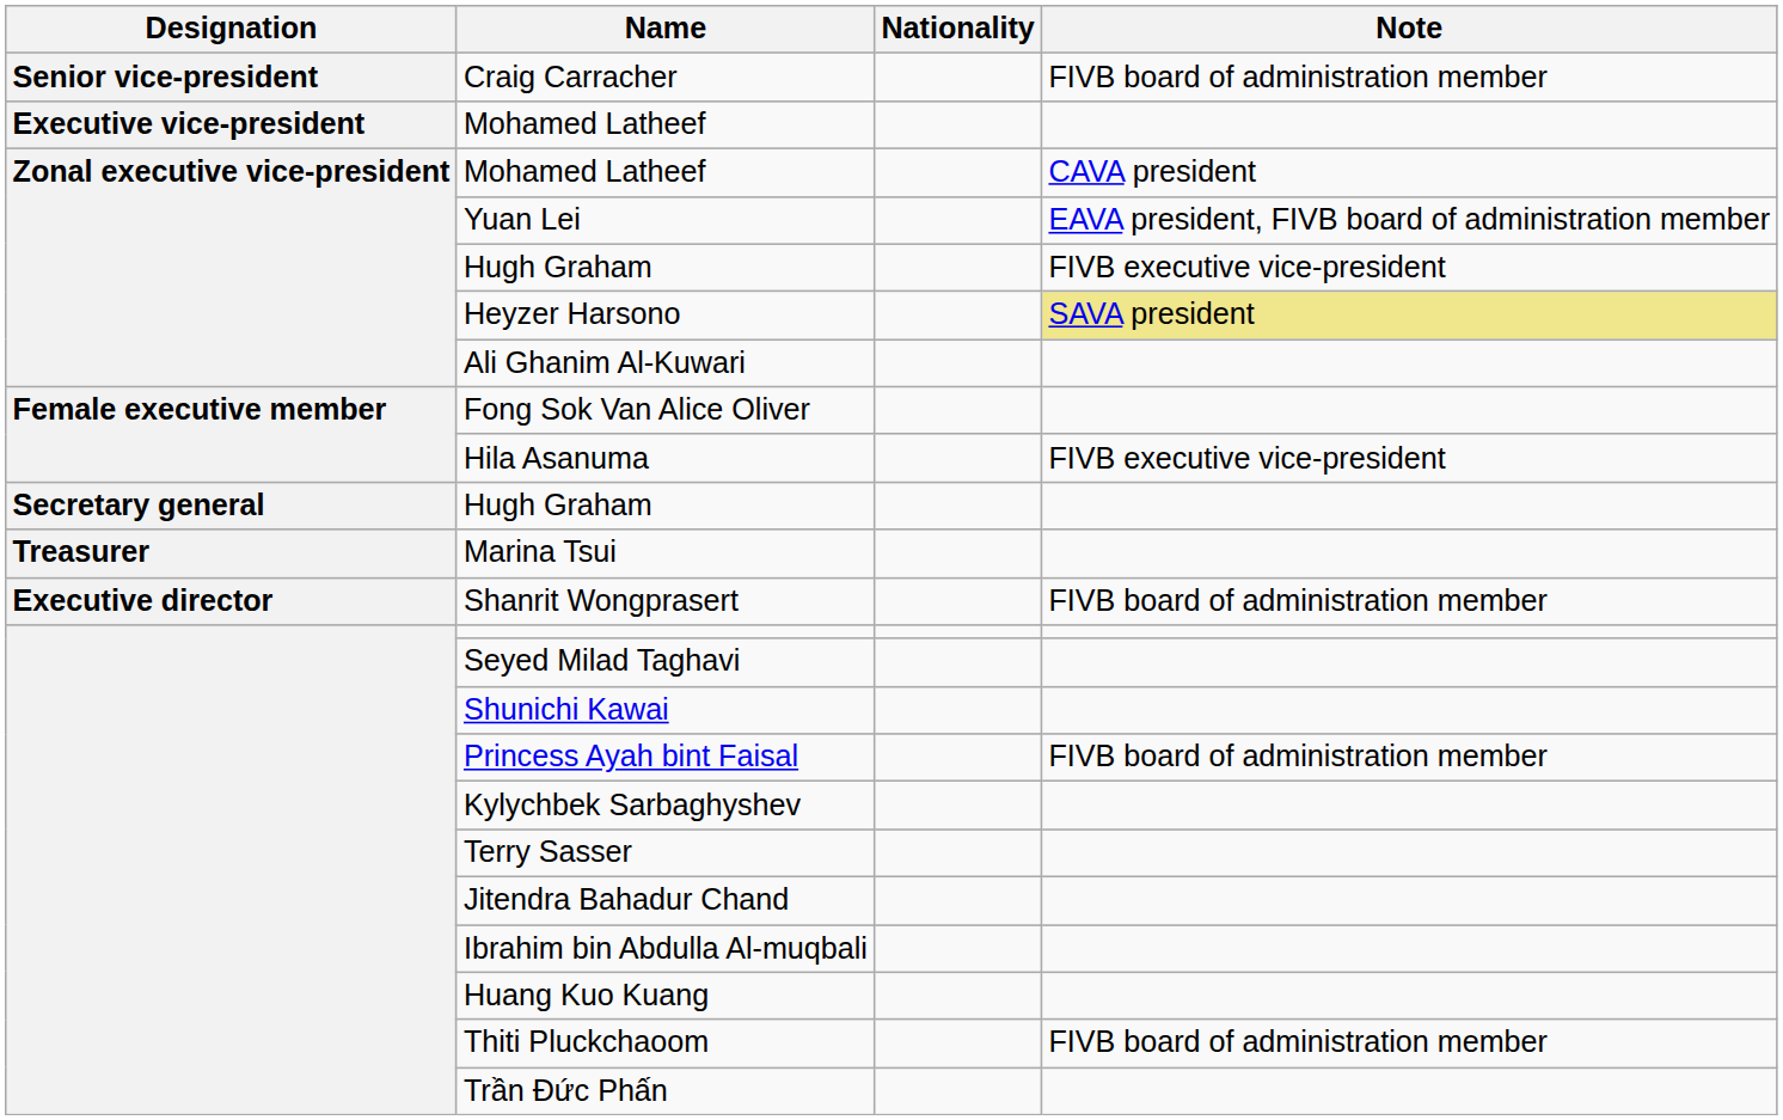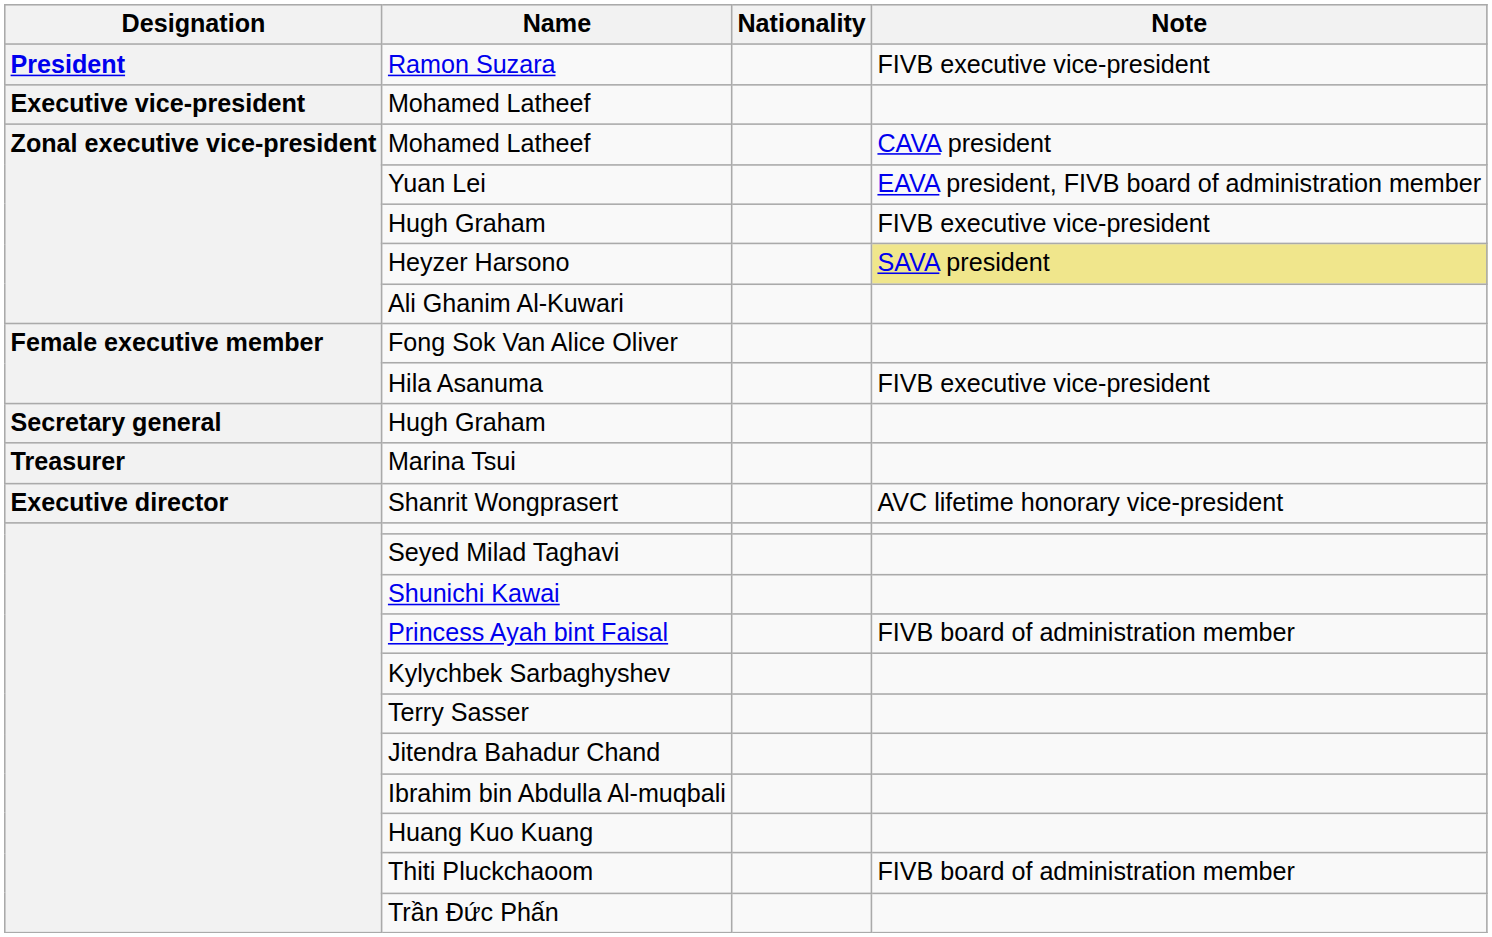+ row: President | Ramon Suzara | FIVB executive vice-president
- row: Senior vice-president | Craig Carracher | FIVB board of administration member
Shanrit Wongprasert | Note: FIVB board of administration member -> AVC lifetime honorary vice-president
